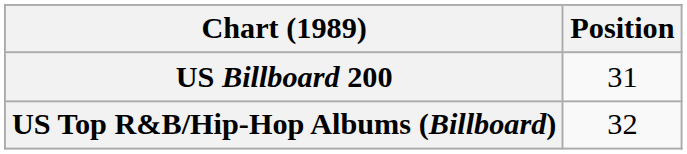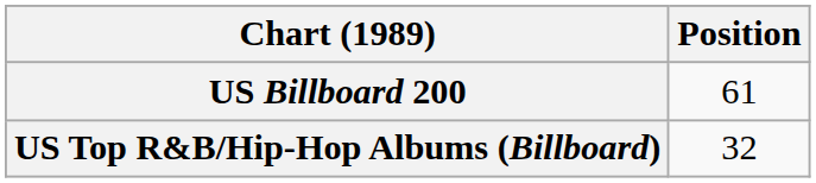US Billboard 200 | Position: 31 -> 61
